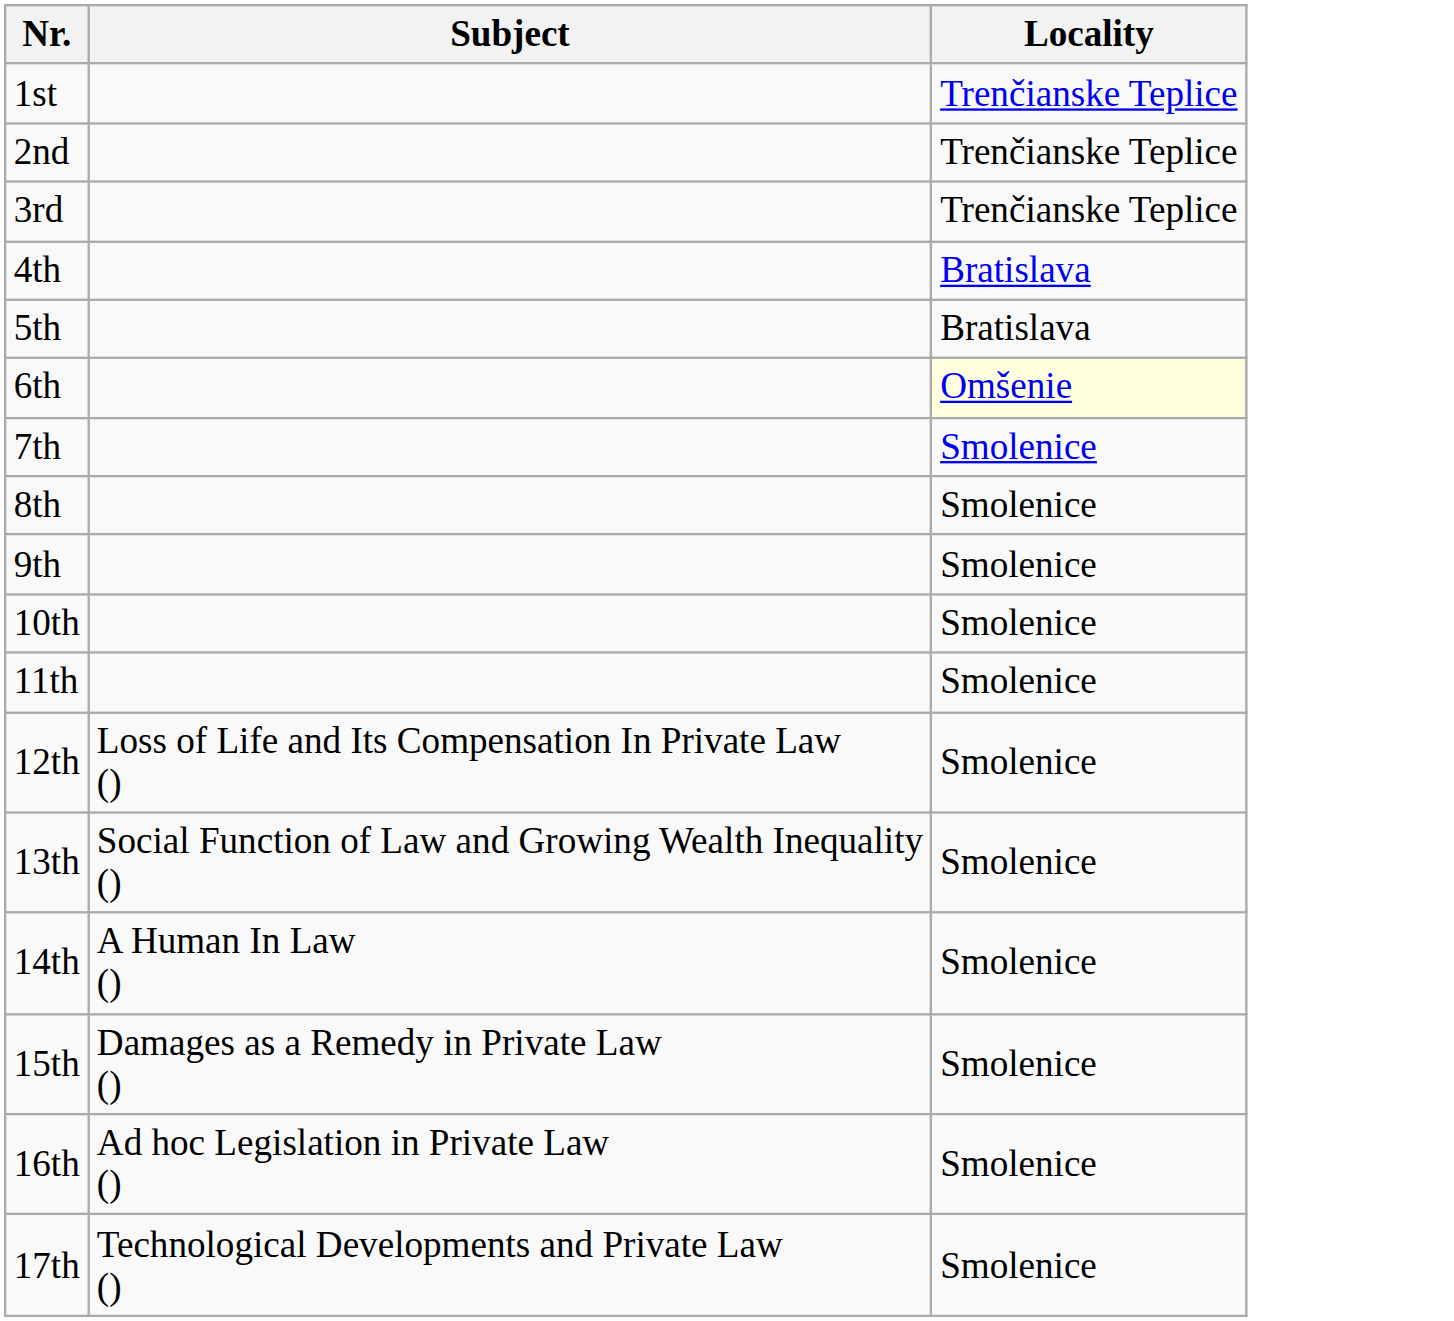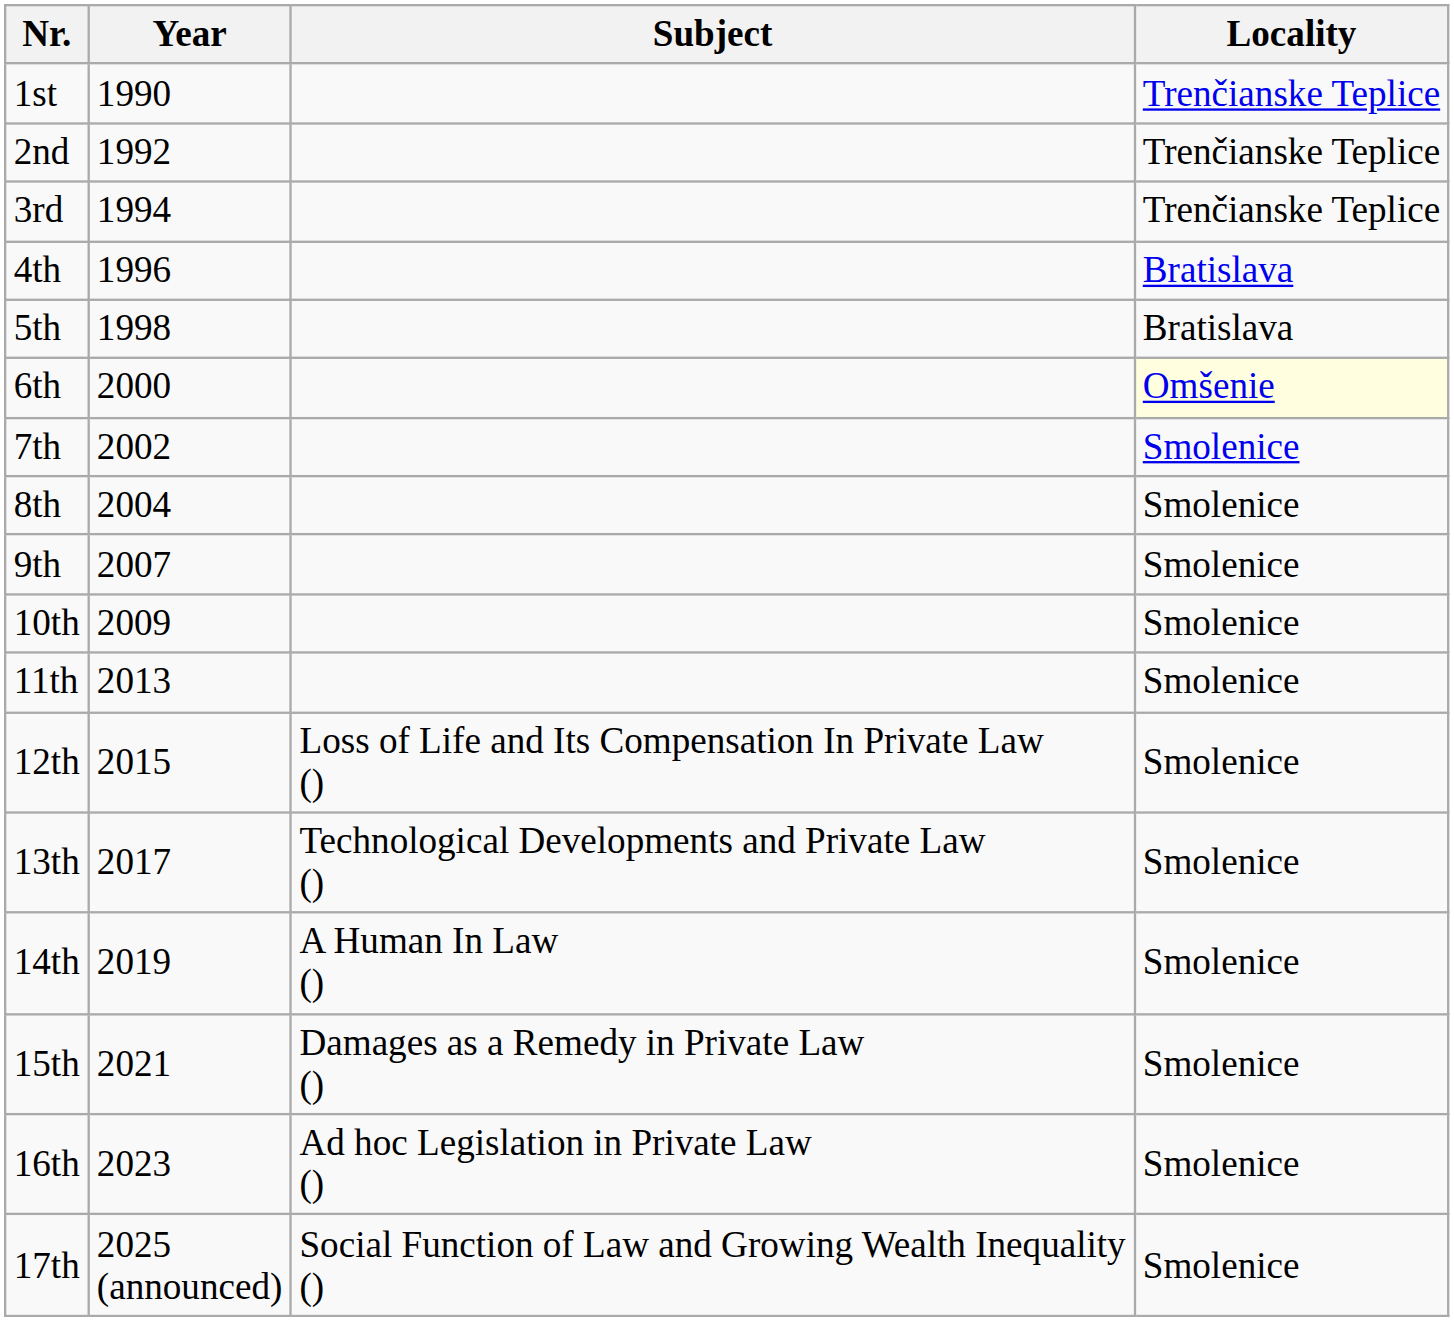+ column: Year | 1990 | 1992 | 1994 | 1996 | 1998 | 2000 | 2002 | 2004 | 2007 | 2009 | 2013 | 2015 | 2017 | 2019 | 2021 | 2023 | 2025 (announced)
13th | Subject: Social Function of Law and Growing Wealth Inequality () -> Technological Developments and Private Law ()
17th | Subject: Technological Developments and Private Law () -> Social Function of Law and Growing Wealth Inequality ()
